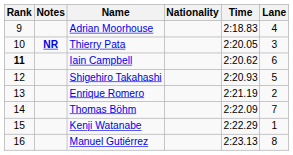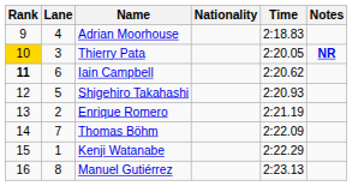columns swapped: Lane <-> Notes
Thierry Pata | Rank: no background -> gold background
